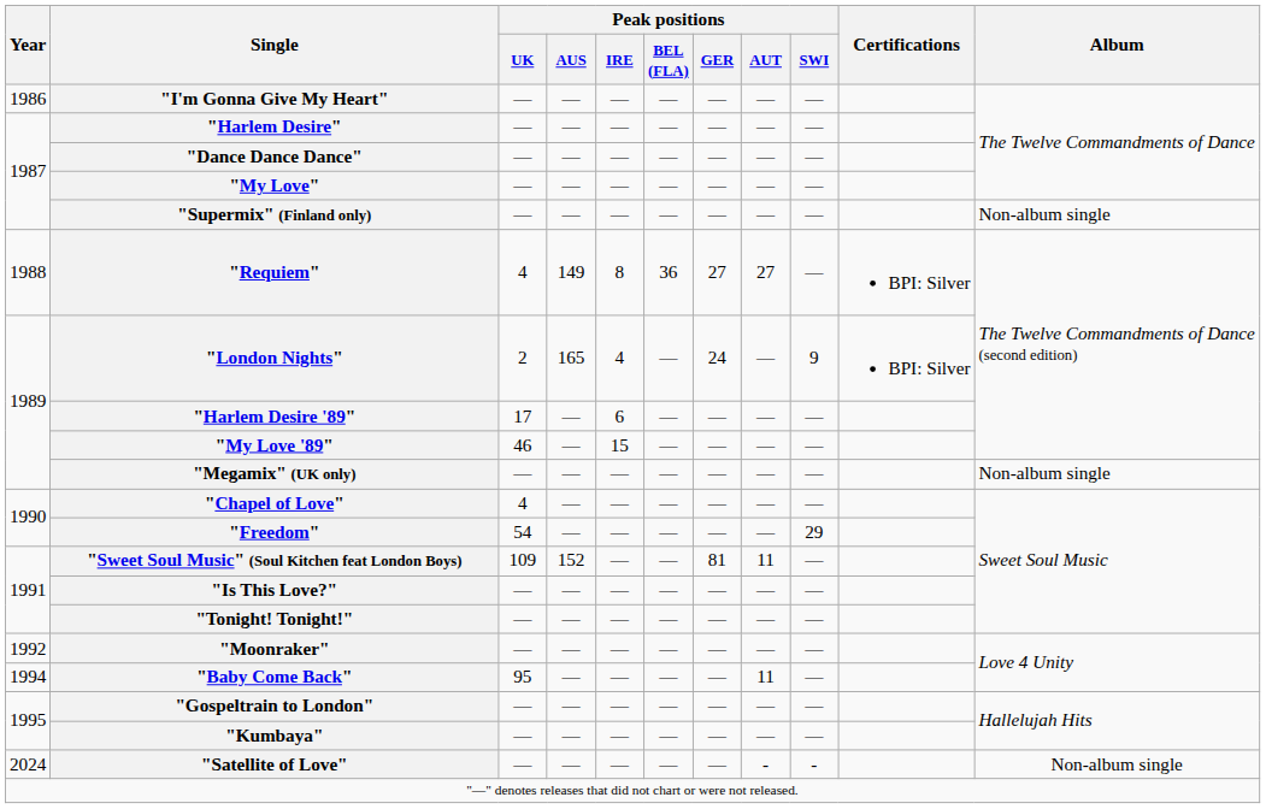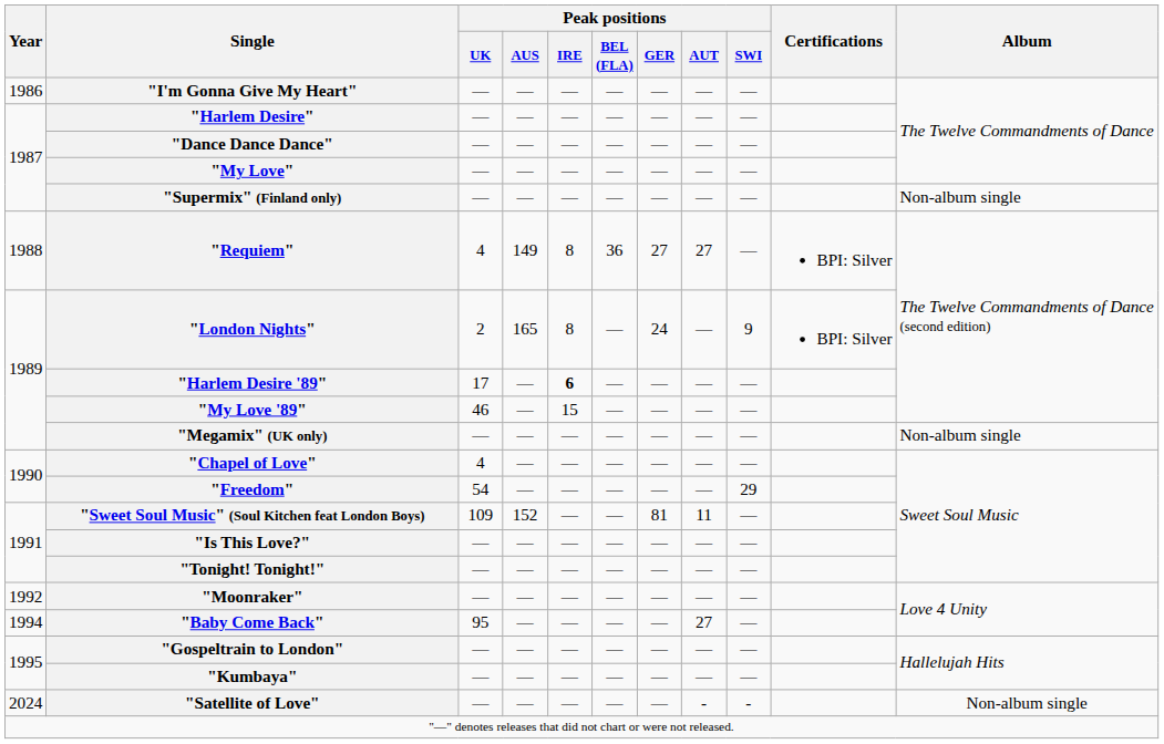"London Nights" | Peak positions / IRE: 4 -> 8
"Harlem Desire '89" | Peak positions / IRE: normal -> bold
"Baby Come Back" | Peak positions / AUT: 11 -> 27
